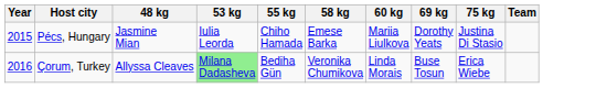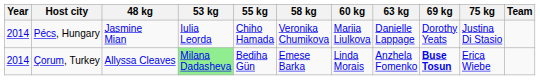+ column: 63 kg | Danielle Lappage | Anzhela Fomenko
Pécs, Hungary | Year: 2015 -> 2014
Pécs, Hungary | 58 kg: Emese Barka -> Veronika Chumikova
Çorum, Turkey | Year: 2016 -> 2014
Çorum, Turkey | 58 kg: Veronika Chumikova -> Emese Barka
Çorum, Turkey | 69 kg: normal -> bold
